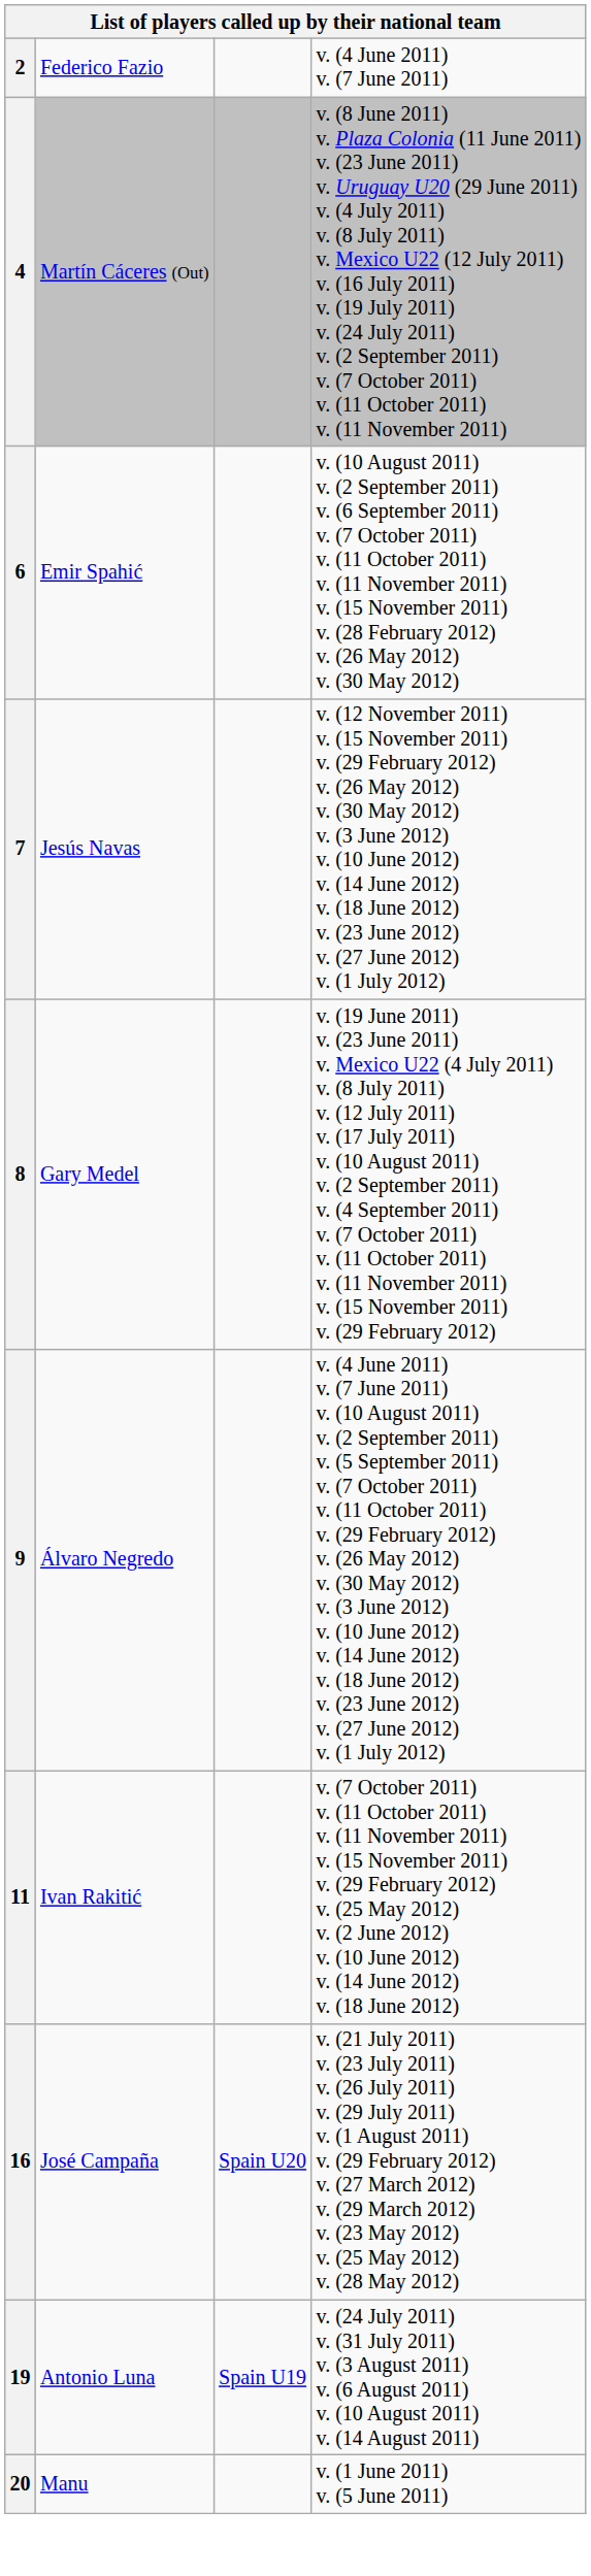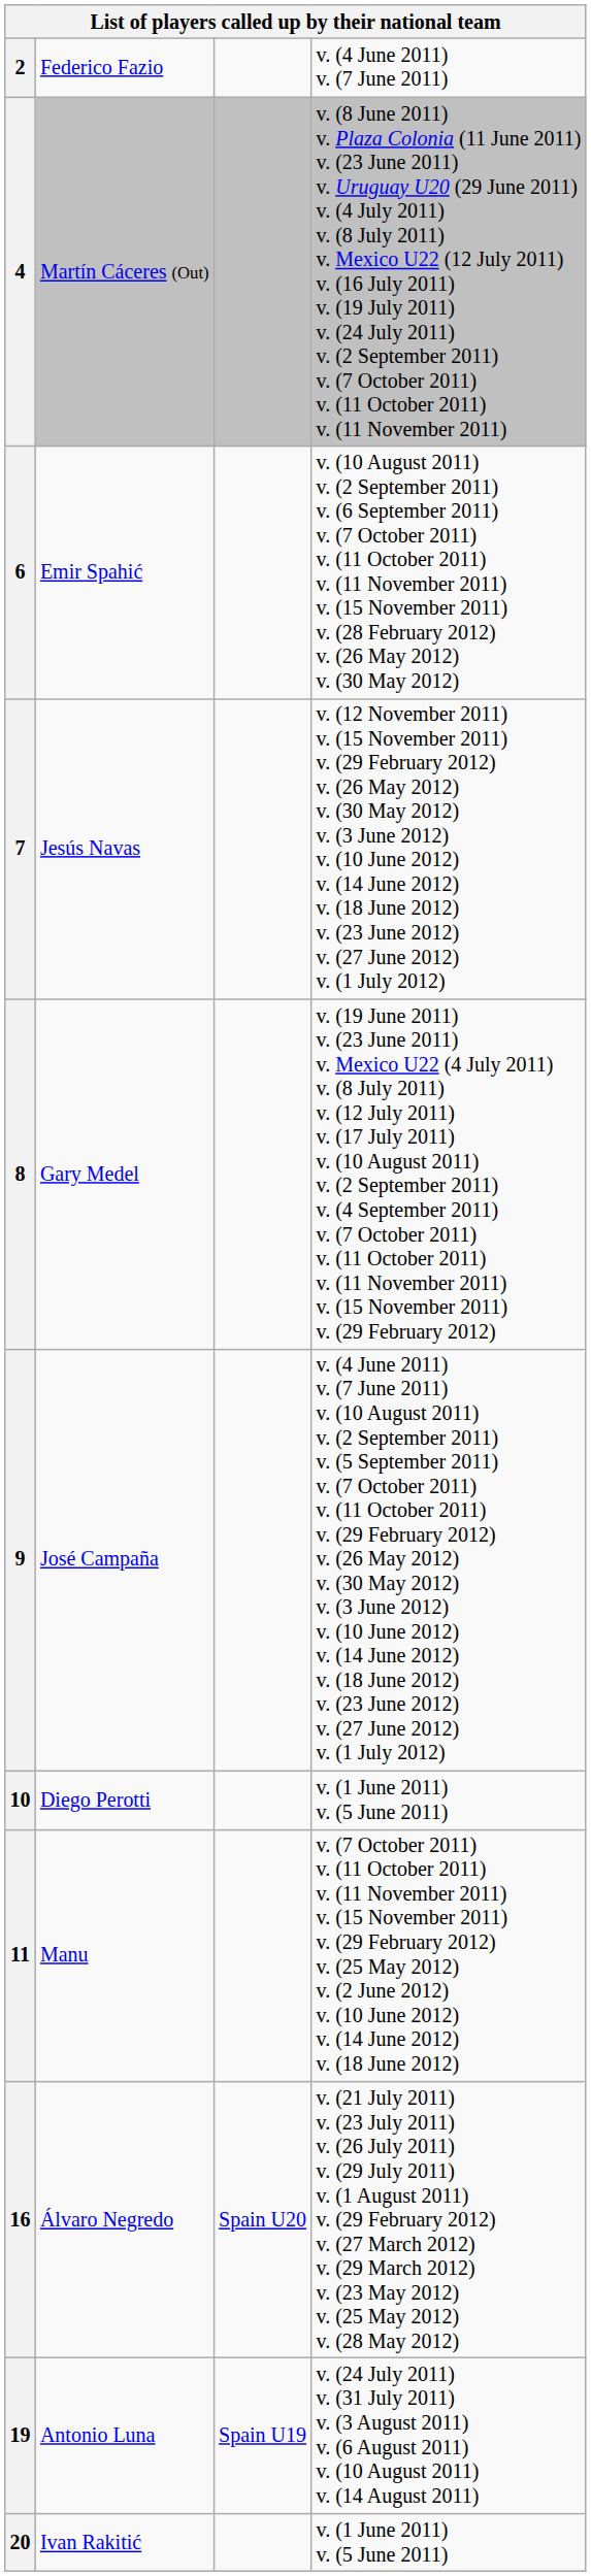9 | column 2: Álvaro Negredo -> José Campaña
+ row: 10 | Diego Perotti | v. (1 June 2011) v. (5 June 2011)
11 | column 2: Ivan Rakitić -> Manu
16 | column 2: José Campaña -> Álvaro Negredo
20 | column 2: Manu -> Ivan Rakitić
